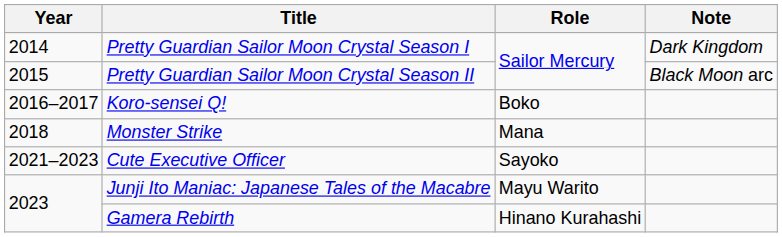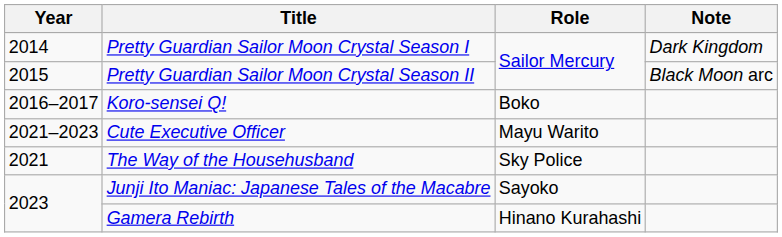- row: 2018 | Monster Strike | Mana
Cute Executive Officer | Role: Sayoko -> Mayu Warito
+ row: 2021 | The Way of the Househusband | Sky Police
Junji Ito Maniac: Japanese Tales of the Macabre | Role: Mayu Warito -> Sayoko
